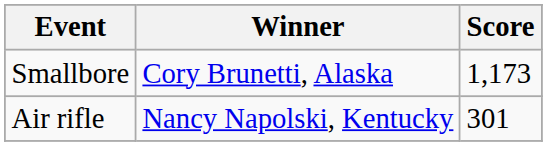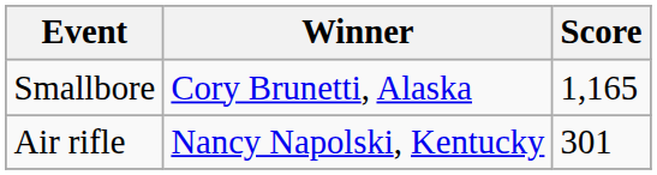Smallbore | Score: 1,173 -> 1,165
